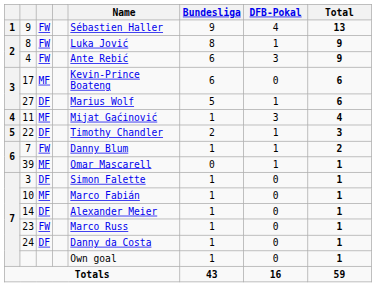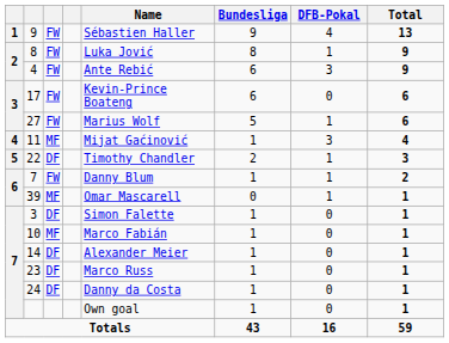17 | column 3: MF -> FW
27 | column 3: DF -> FW
23 | column 3: FW -> DF
